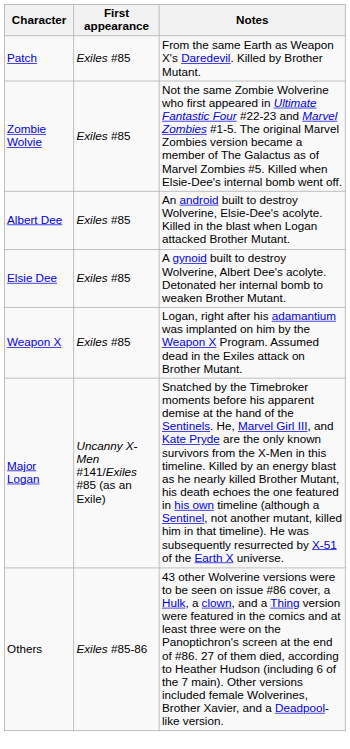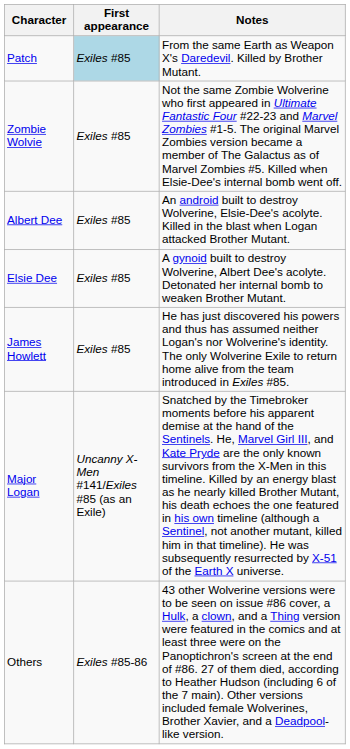Patch | First appearance: no background -> lightblue background
- row: Weapon X | Exiles #85 | Logan, right after his adamantium was implanted on him by the Weapon X Program. Assumed dead in the Exiles attack on Brother Mutant.
+ row: James Howlett | Exiles #85 | He has just discovered his powers and thus has assumed neither Logan's nor Wolverine's identity. The only Wolverine Exile to return home alive from the team introduced in Exiles #85.
